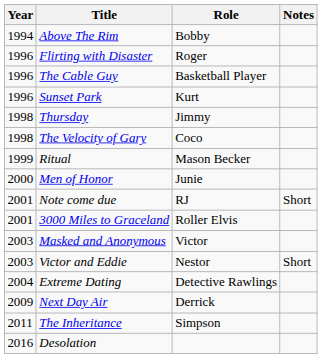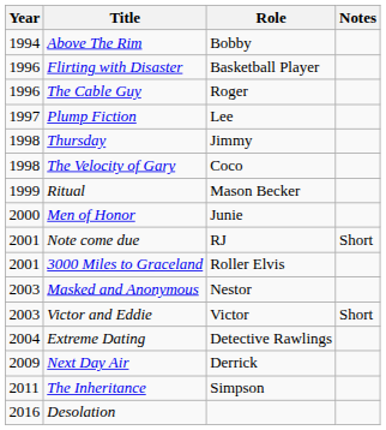Flirting with Disaster | Role: Roger -> Basketball Player
The Cable Guy | Role: Basketball Player -> Roger
- row: 1996 | Sunset Park | Kurt
+ row: 1997 | Plump Fiction | Lee
Masked and Anonymous | Role: Victor -> Nestor
Victor and Eddie | Role: Nestor -> Victor
